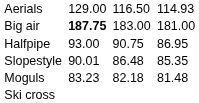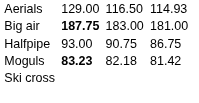Halfpipe | column 7: 86.95 -> 86.75
- row: Slopestyle | 90.01 | 86.48 | 85.35
Moguls | column 3: normal -> bold
Moguls | column 7: 81.48 -> 81.42
